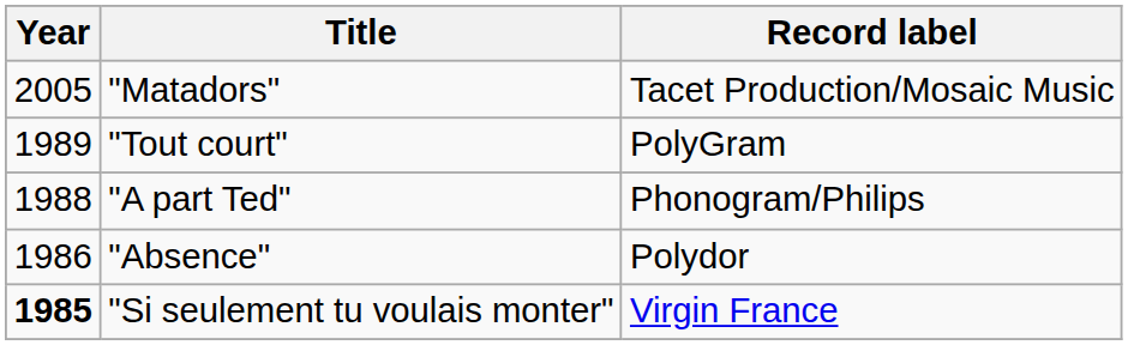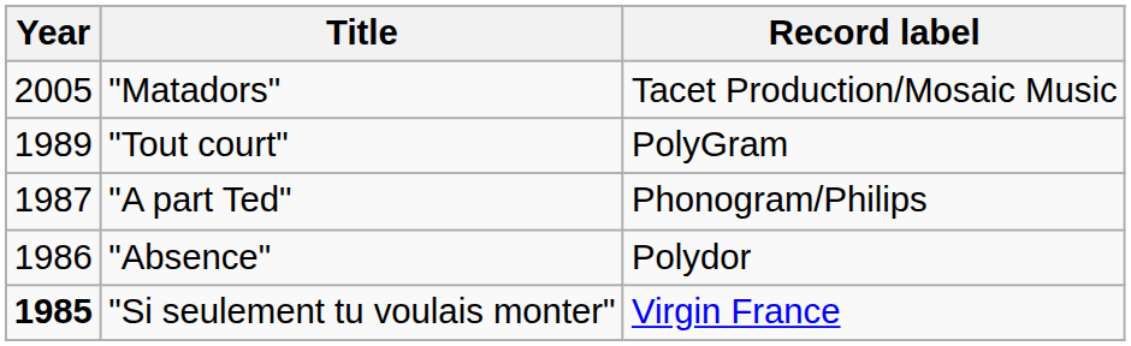"A part Ted" | Year: 1988 -> 1987
